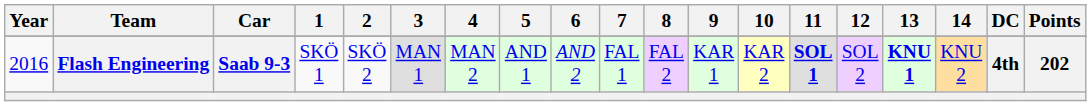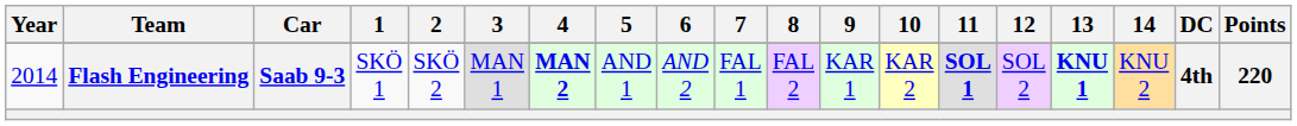Flash Engineering | Year: 2016 -> 2014
Flash Engineering | 4: normal -> bold
Flash Engineering | Points: 202 -> 220
